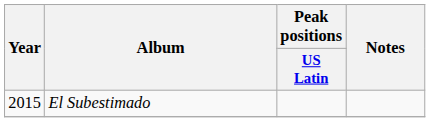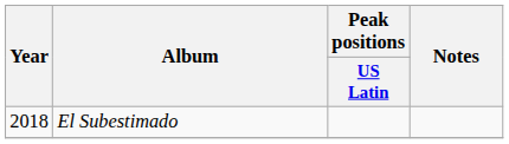El Subestimado | Year: 2015 -> 2018
